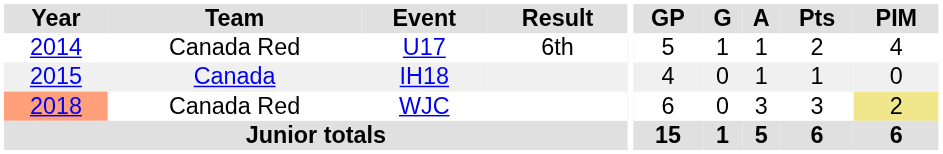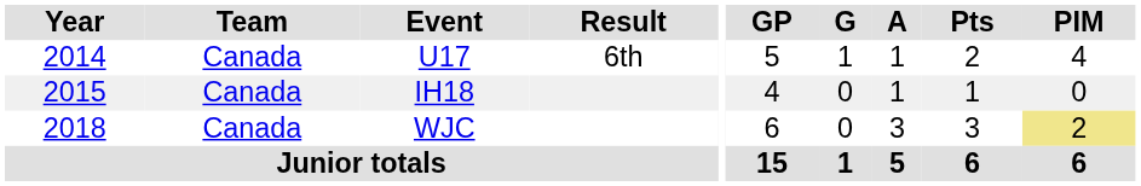U17 | Team: Canada Red -> Canada
WJC | Year: lightsalmon background -> no background
WJC | Team: Canada Red -> Canada
